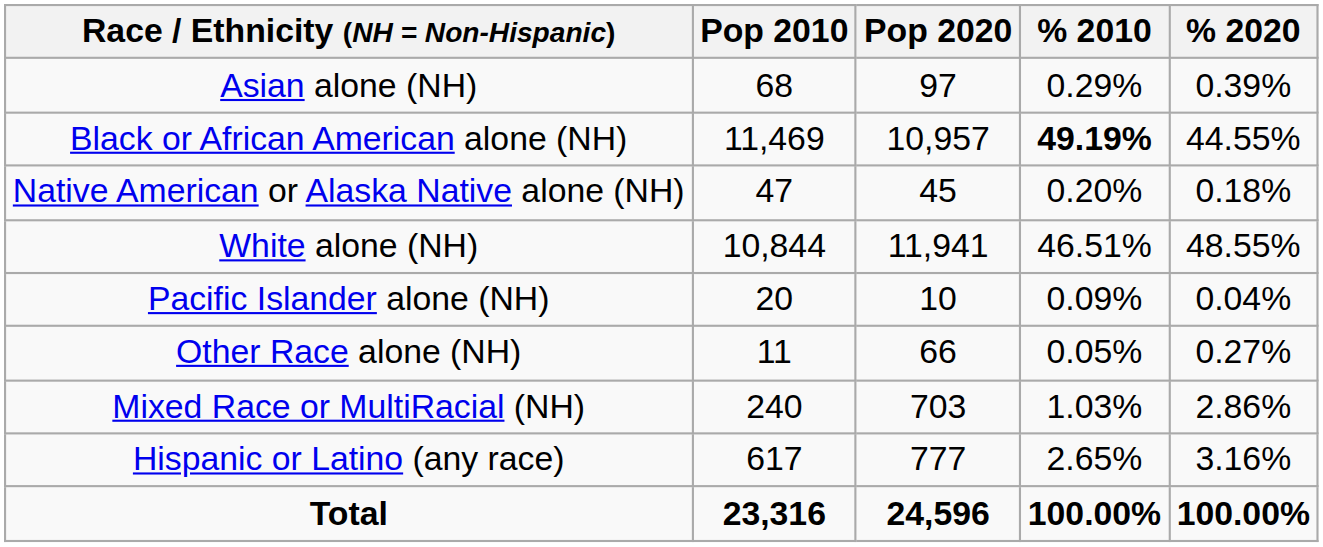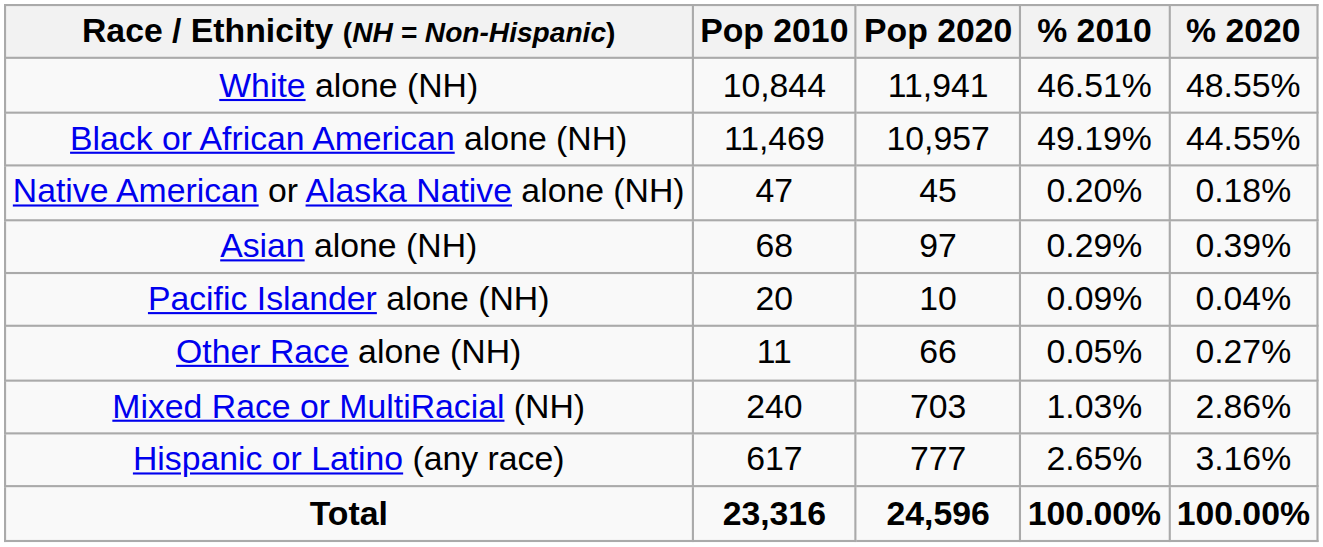rows swapped: White alone (NH) <-> Asian alone (NH)
Black or African American alone (NH) | % 2010: bold -> normal
